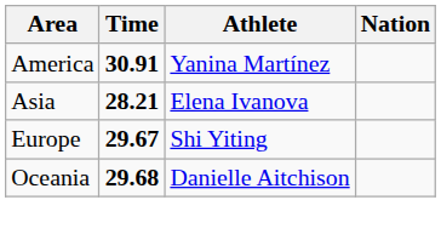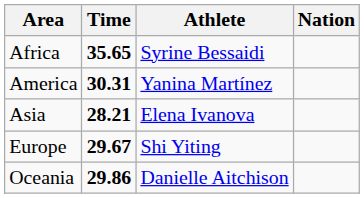+ row: Africa | 35.65 | Syrine Bessaidi
America | Time: 30.91 -> 30.31
Oceania | Time: 29.68 -> 29.86
